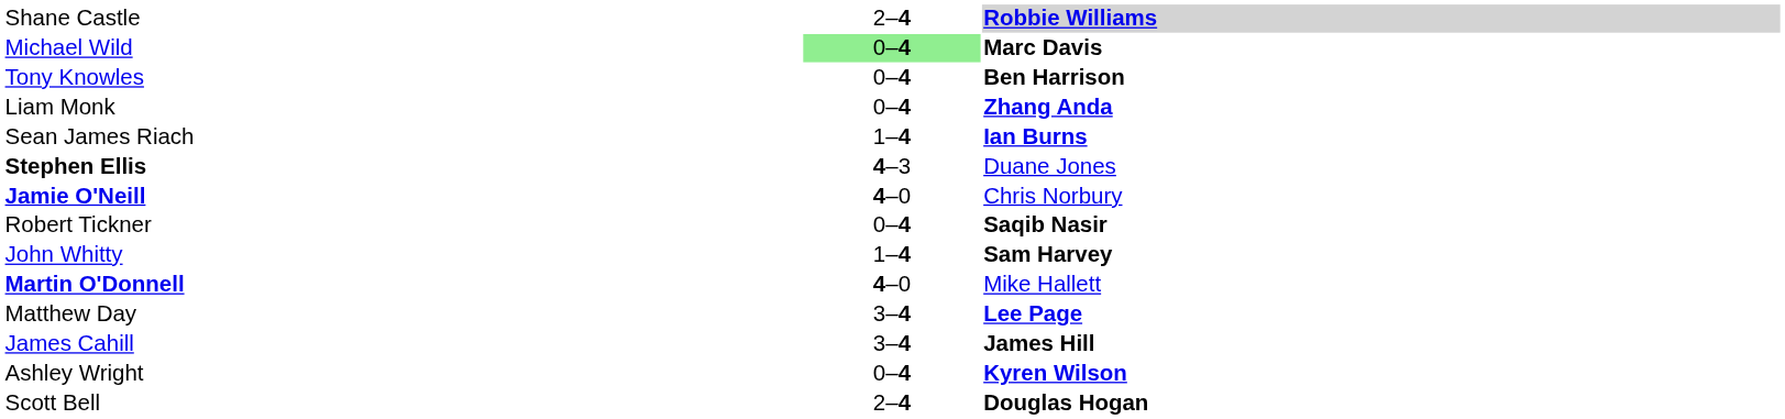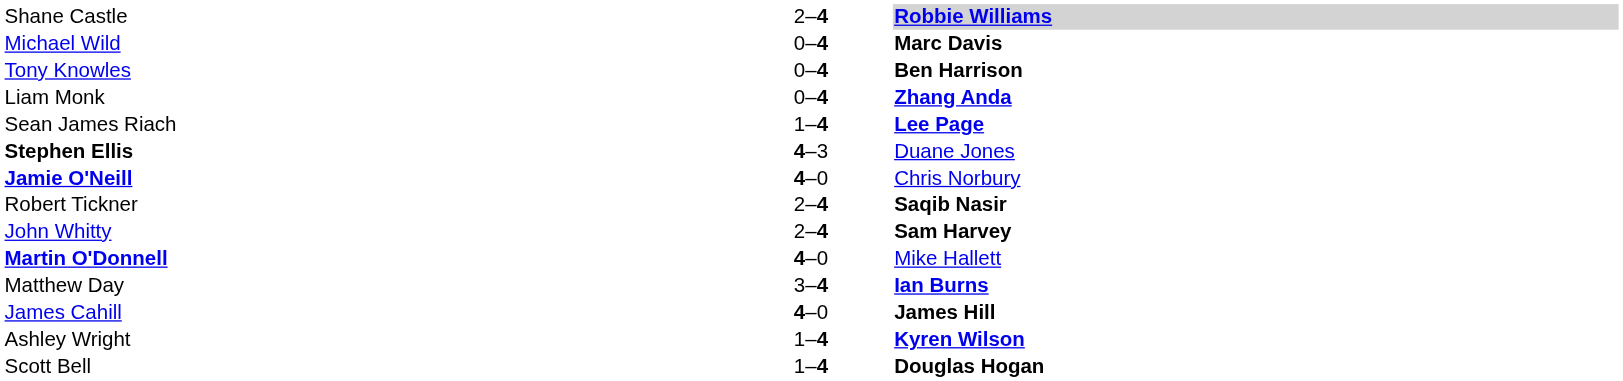Michael Wild | column 2: lightgreen background -> no background
Sean James Riach | column 3: Ian Burns -> Lee Page
Robert Tickner | column 2: 0–4 -> 2–4
John Whitty | column 2: 1–4 -> 2–4
Matthew Day | column 3: Lee Page -> Ian Burns
James Cahill | column 2: 3–4 -> 4–0
Ashley Wright | column 2: 0–4 -> 1–4
Scott Bell | column 2: 2–4 -> 1–4
